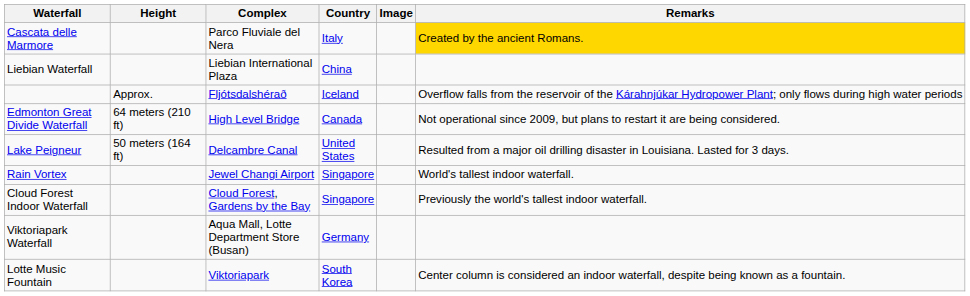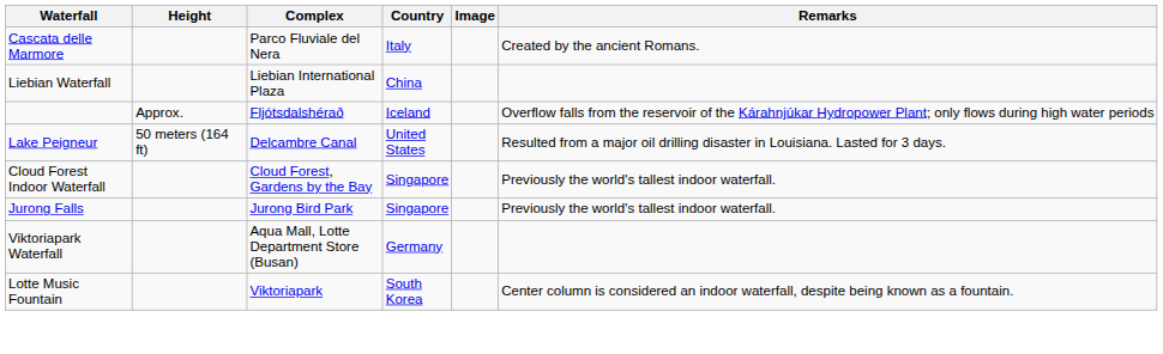Cascata delle Marmore | Remarks: gold background -> no background
- row: Edmonton Great Divide Waterfall | 64 meters (210 ft) | High Level Bridge | Canada | Not operational since 2009, but plans to restart it are being considered.
- row: Rain Vortex | Jewel Changi Airport | Singapore | World's tallest indoor waterfall.
+ row: Jurong Falls | Jurong Bird Park | Singapore | Previously the world's tallest indoor waterfall.
